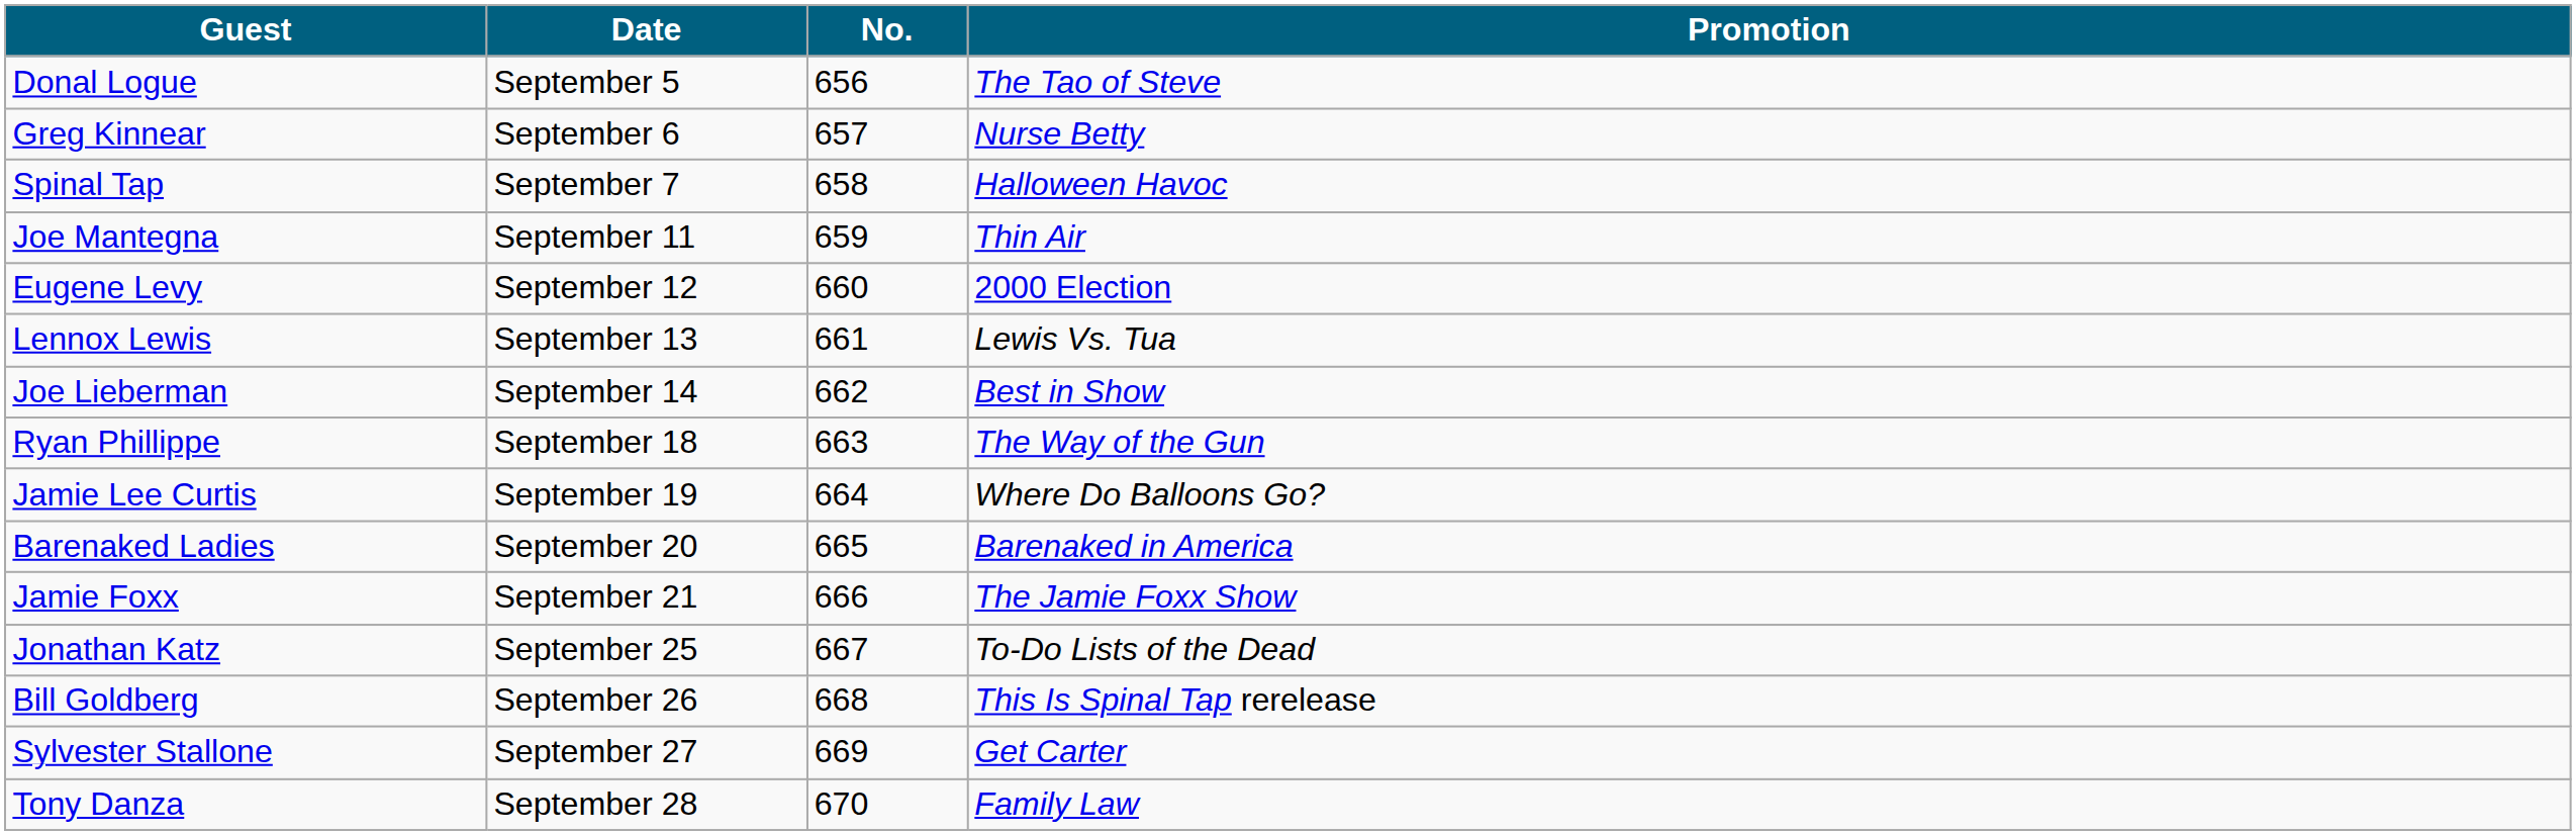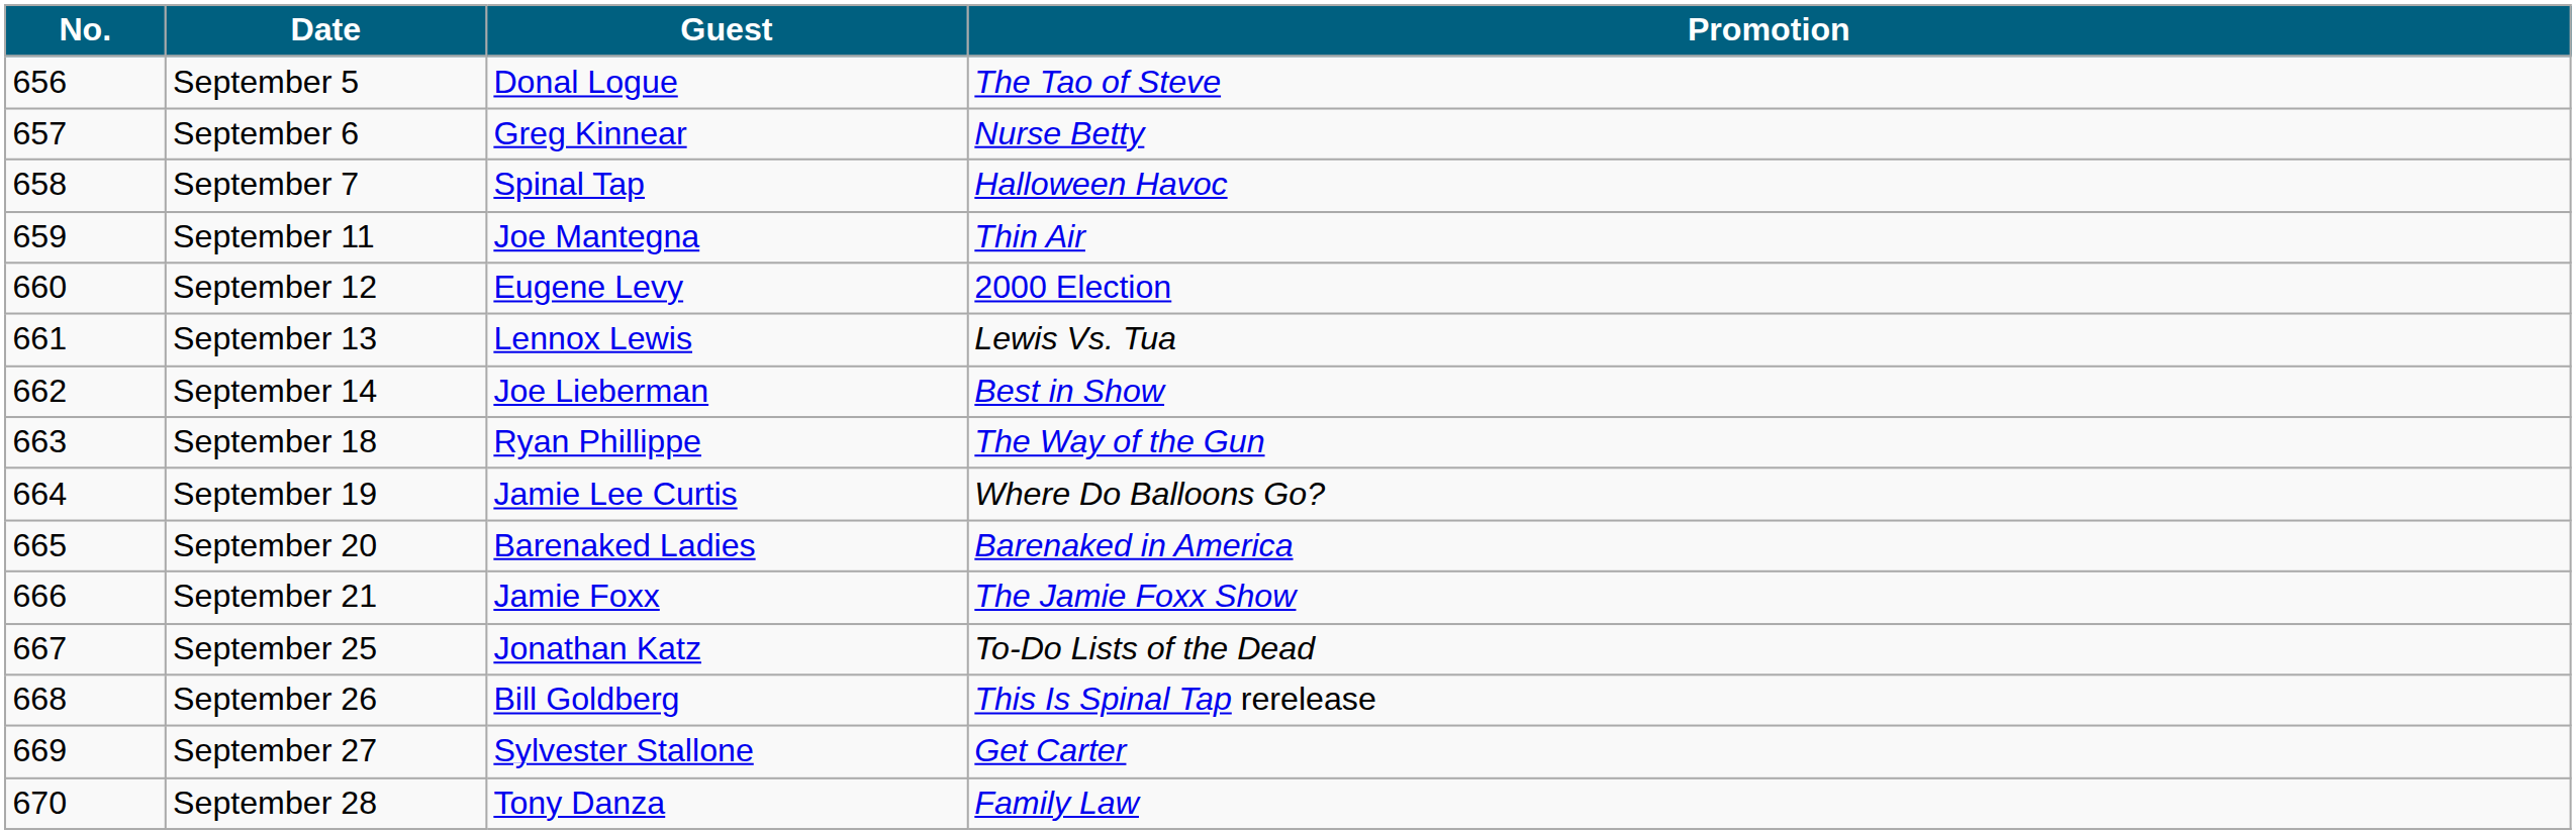columns swapped: No. <-> Guest
